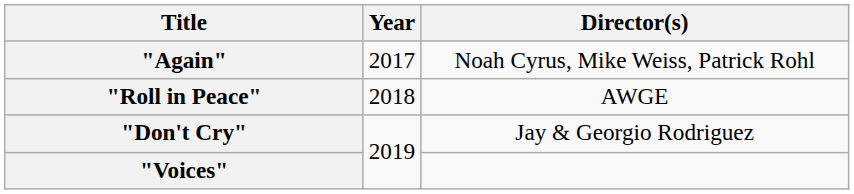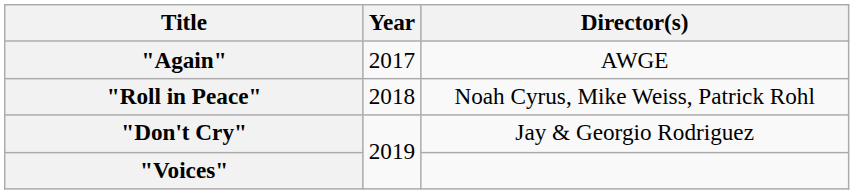"Again" | Director(s): Noah Cyrus, Mike Weiss, Patrick Rohl -> AWGE
"Roll in Peace" | Director(s): AWGE -> Noah Cyrus, Mike Weiss, Patrick Rohl
